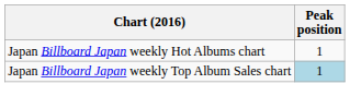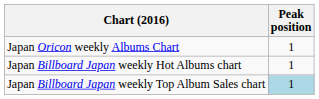+ row: Japan Oricon weekly Albums Chart | 1
